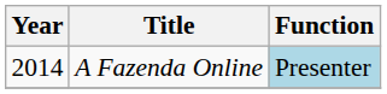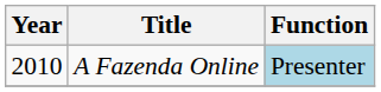A Fazenda Online | Year: 2014 -> 2010
